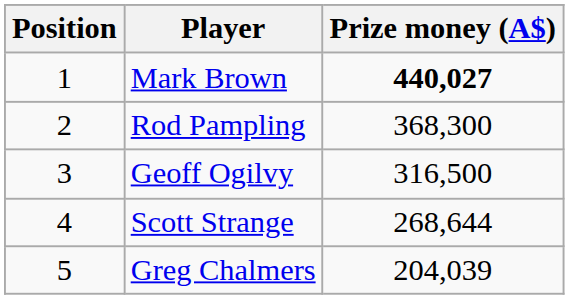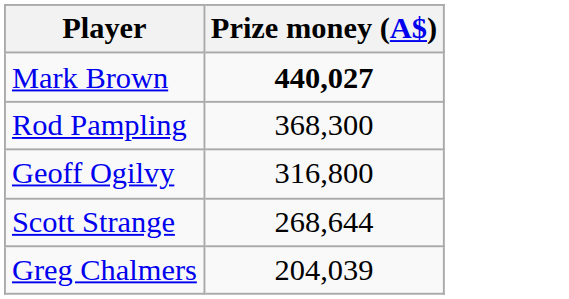- column: Position | 1 | 2 | 3 | 4 | 5
Geoff Ogilvy | Prize money (A$): 316,500 -> 316,800
